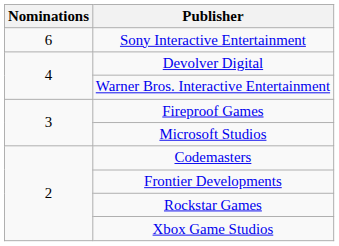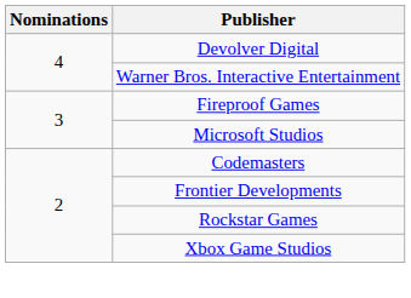- row: 6 | Sony Interactive Entertainment
